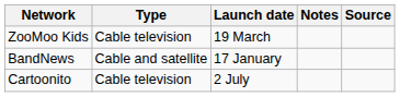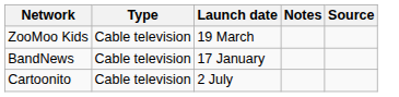BandNews | Type: Cable and satellite -> Cable television
